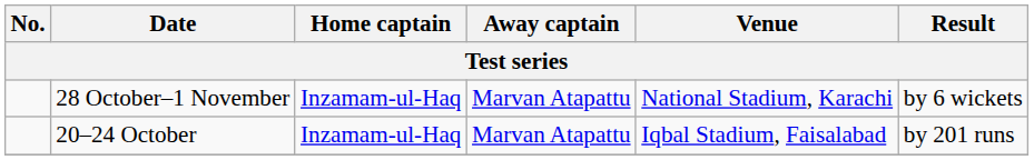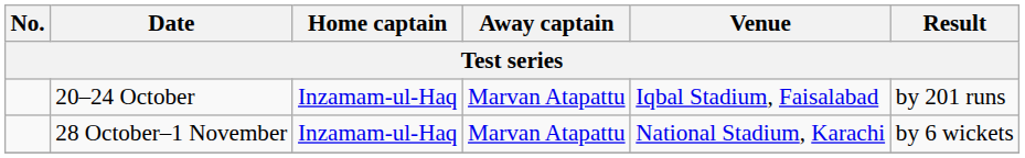rows swapped: 20–24 October <-> 28 October–1 November
